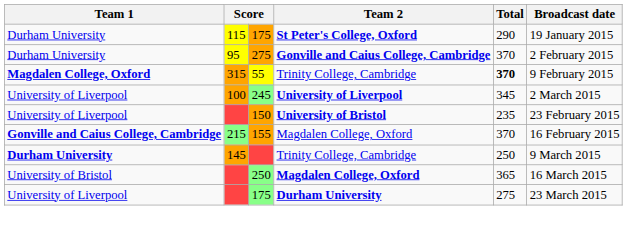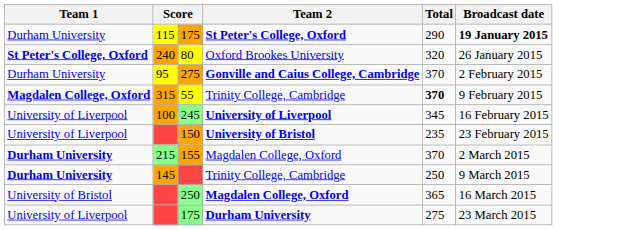115 / 175 | Broadcast date: normal -> bold
+ row: St Peter's College, Oxford | 240 | 80 | Oxford Brookes University | 320 | 26 January 2015
245 | Broadcast date: 2 March 2015 -> 16 February 2015
155 | Team 1: Gonville and Caius College, Cambridge -> Durham University
155 | Broadcast date: 16 February 2015 -> 2 March 2015
